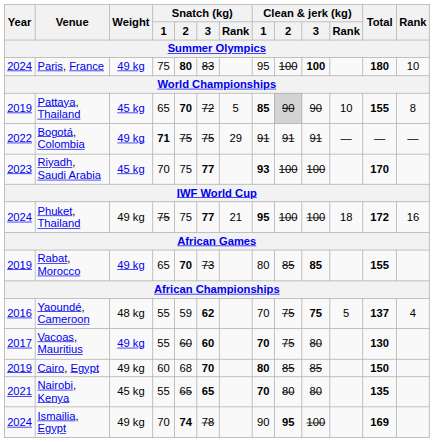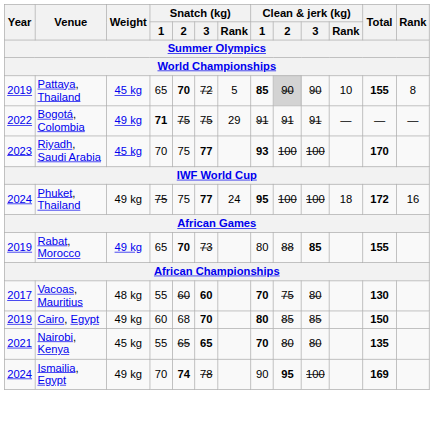- row: 2024 | Paris, France | 49 kg | 75 | 80 | 83 | 95 | 100 | 100 | 180 | 10
Phuket, Thailand | Snatch (kg) / Rank: 21 -> 24
Rabat, Morocco | Clean & jerk (kg) / 2: 85 -> 88
- row: 2016 | Yaoundé, Cameroon | 48 kg | 55 | 59 | 62 | 70 | 75 | 75 | 5 | 137 | 4
Vacoas, Mauritius | Weight: 49 kg -> 48 kg
